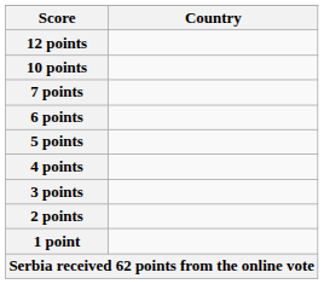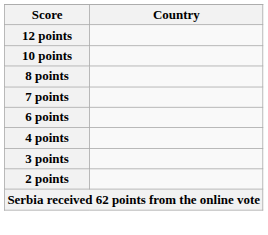+ row: 8 points
- row: 5 points
- row: 1 point
